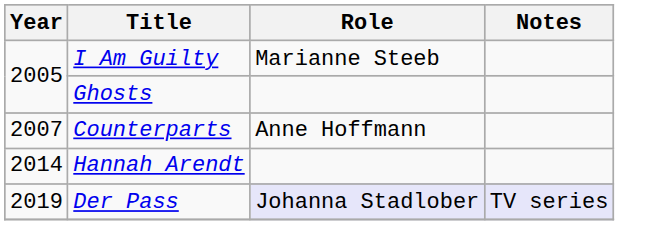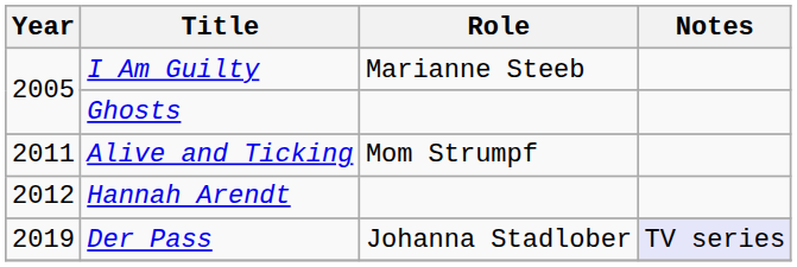- row: 2007 | Counterparts | Anne Hoffmann
+ row: 2011 | Alive and Ticking | Mom Strumpf
Hannah Arendt | Year: 2014 -> 2012
Der Pass | Role: lavender background -> no background
